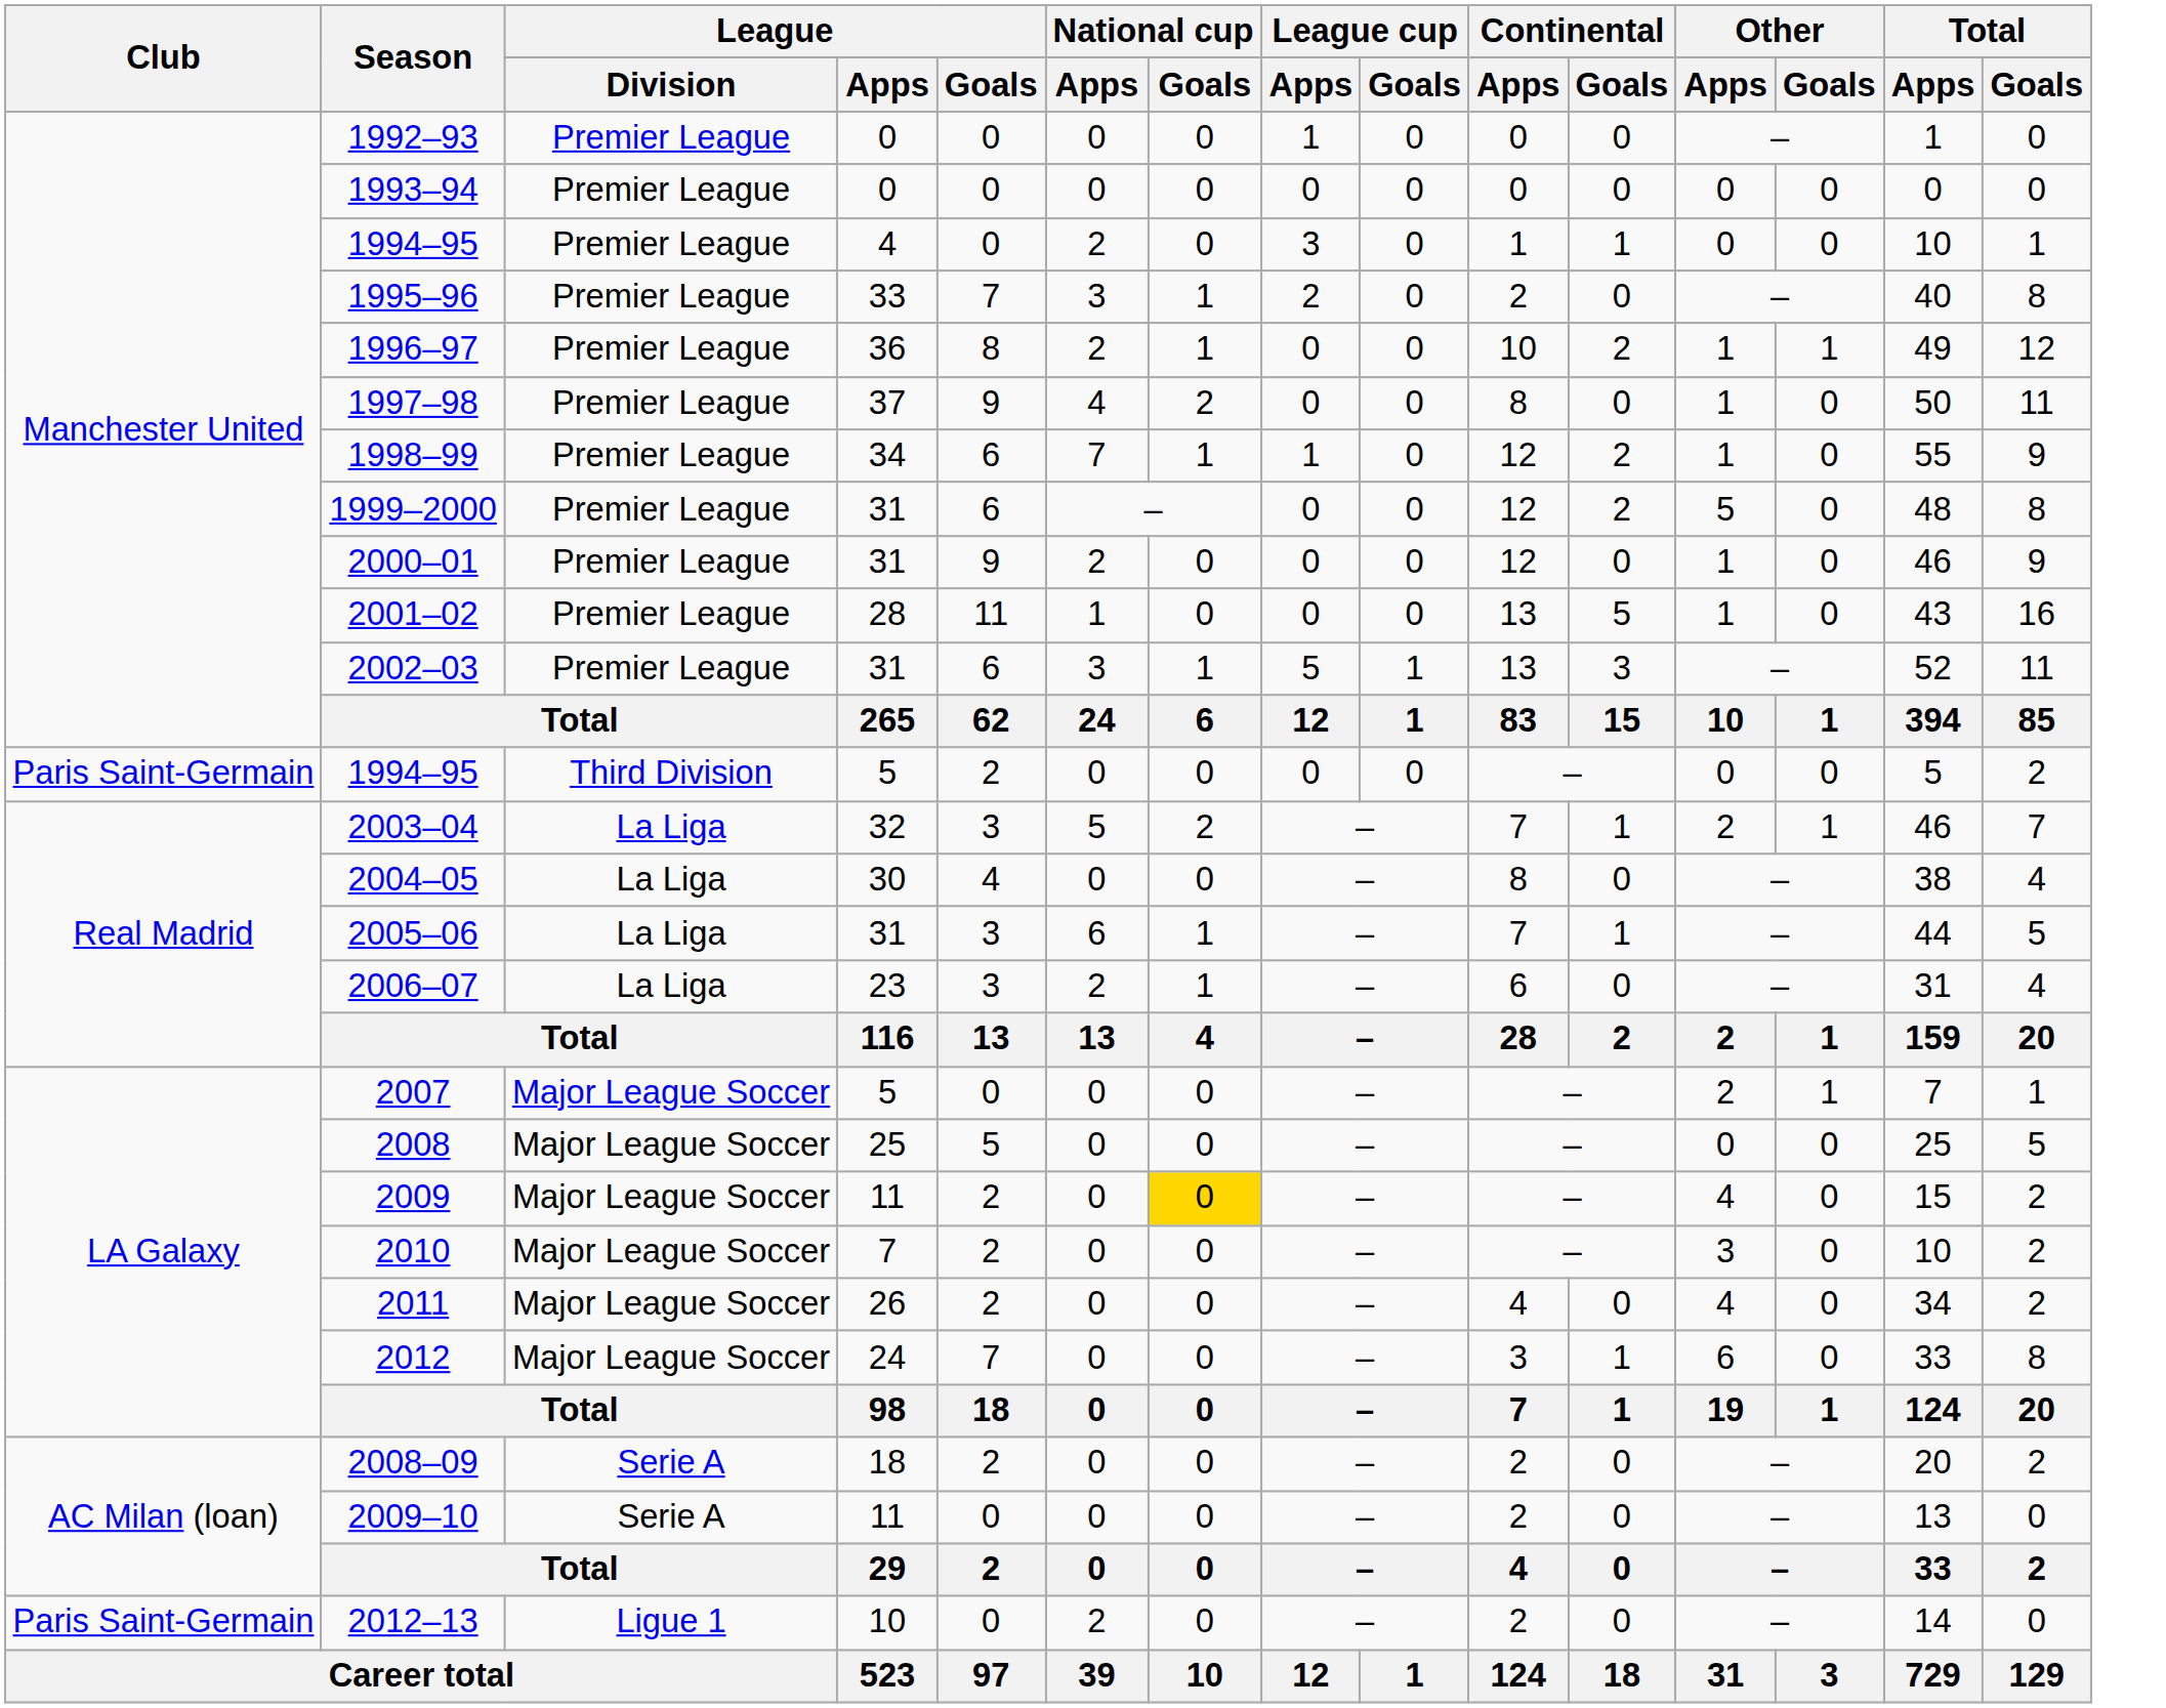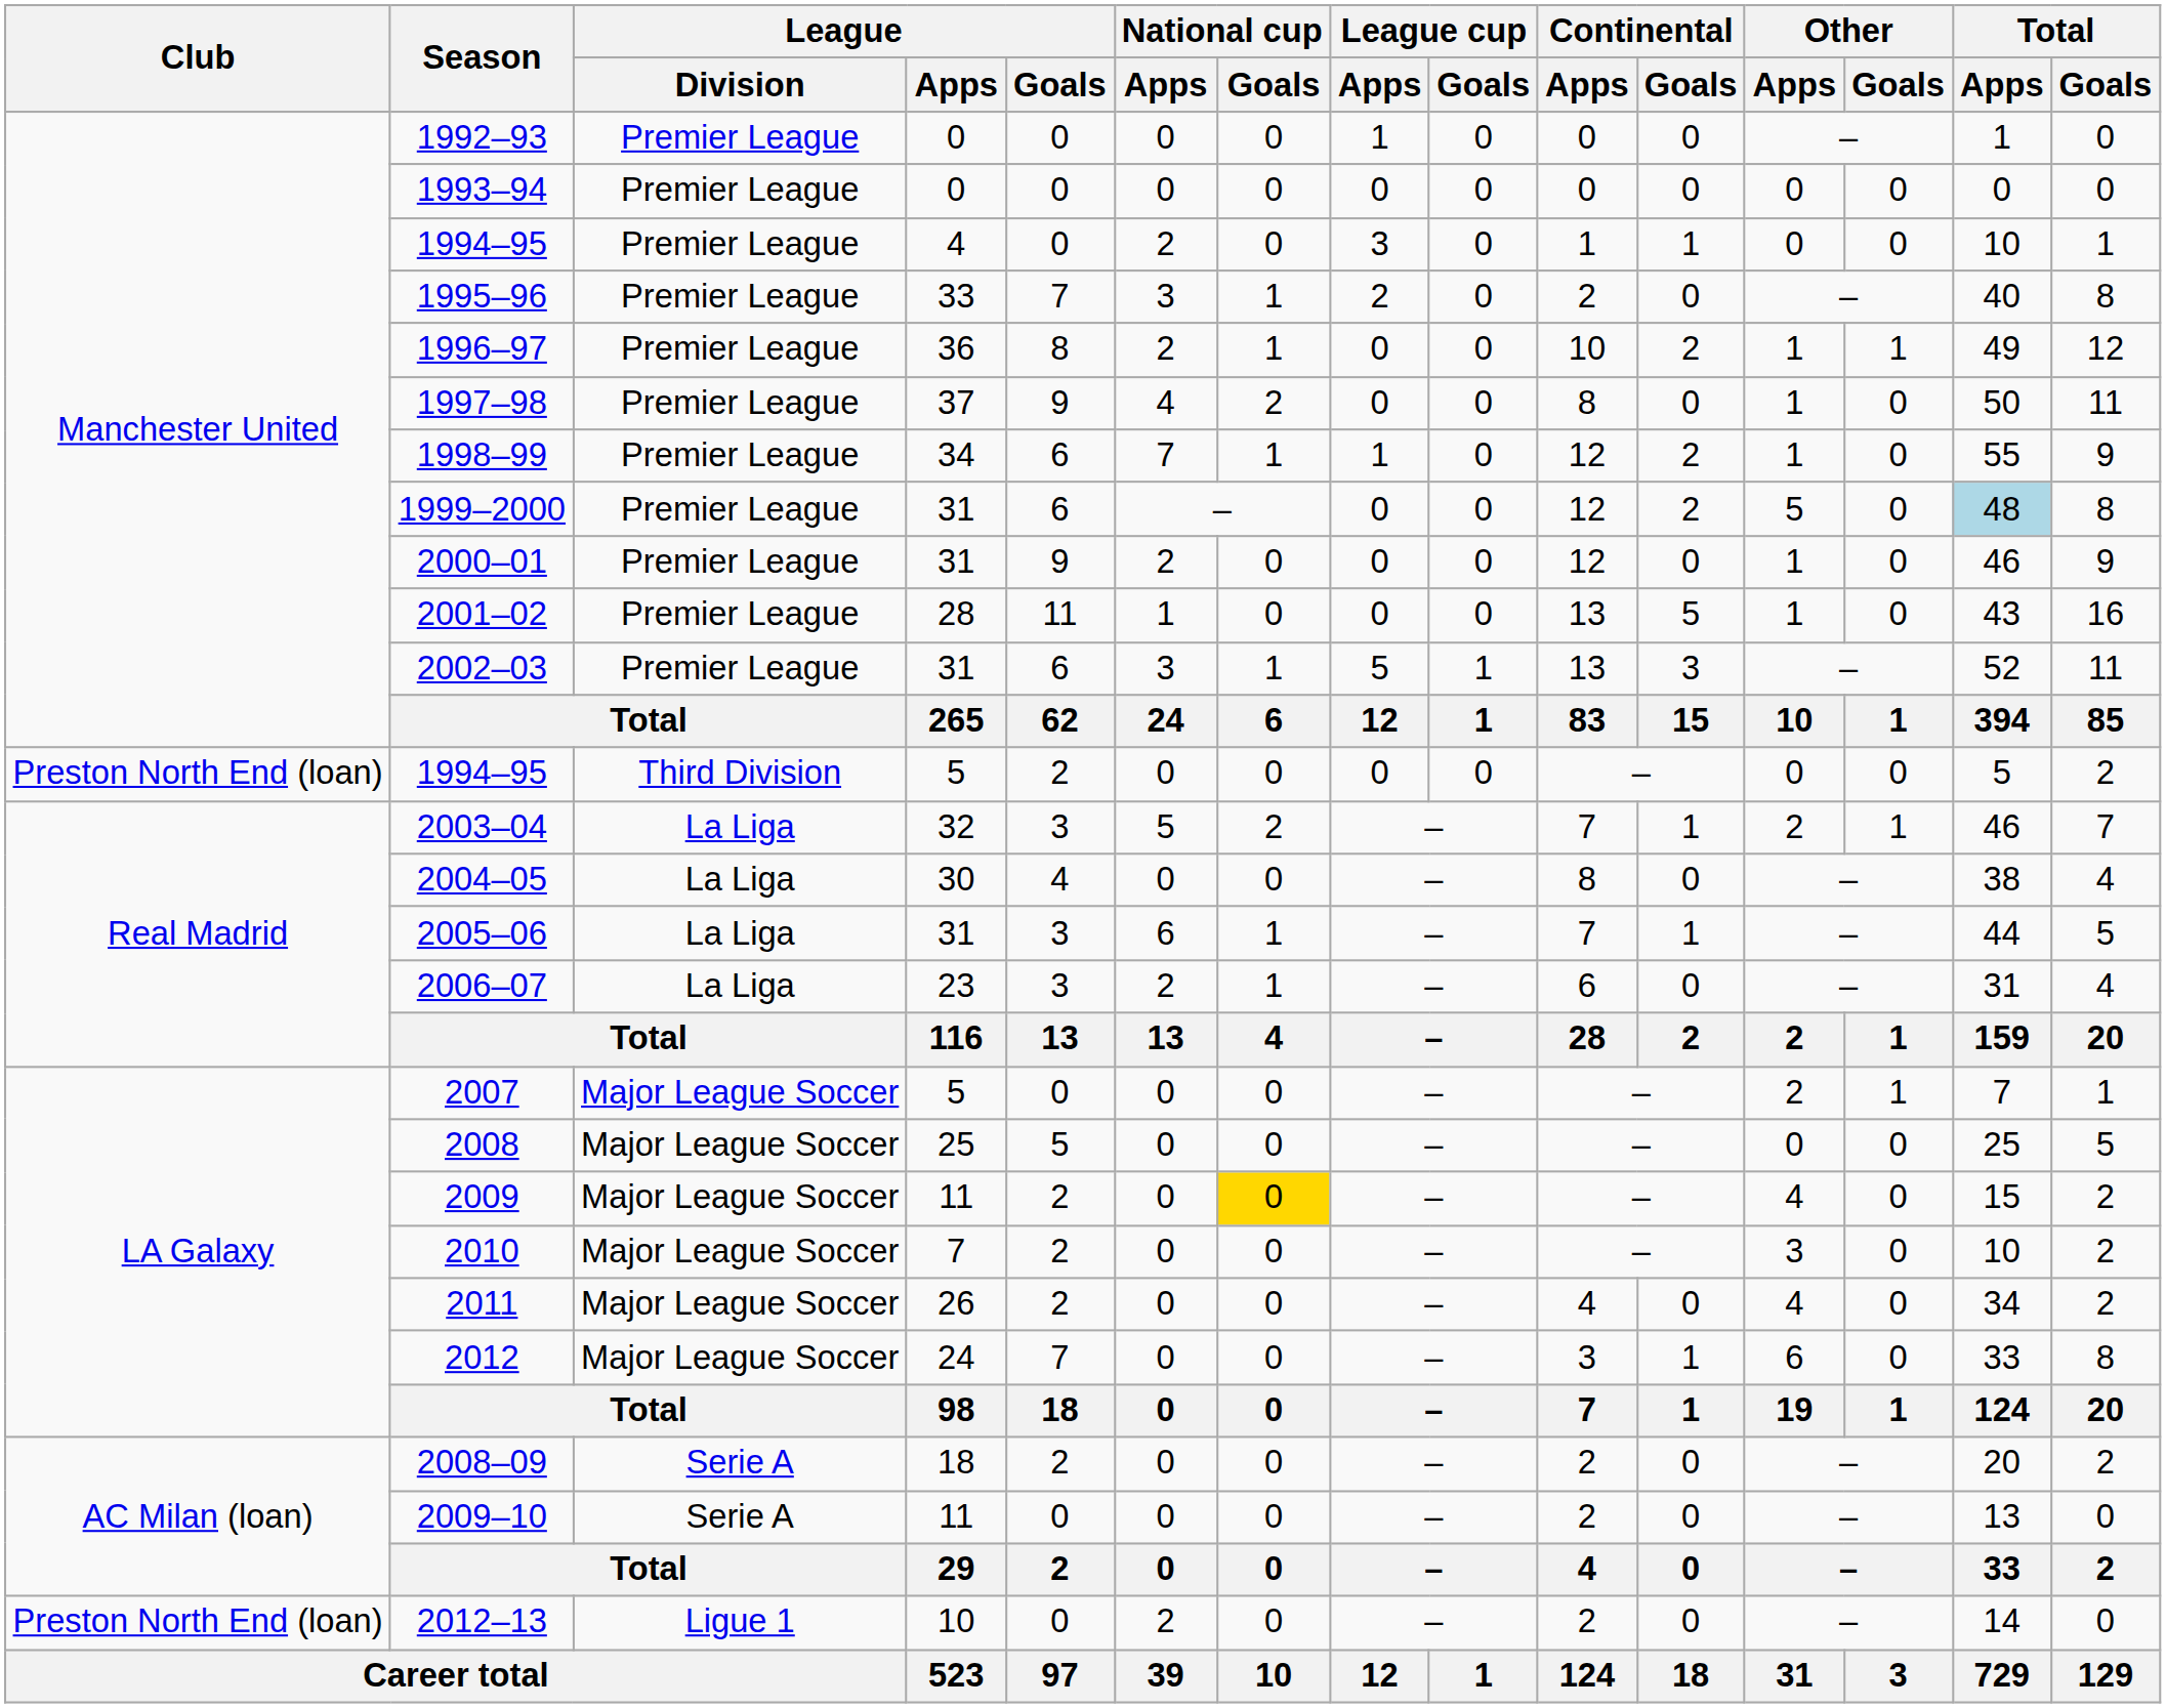1999–2000 | Total / Apps: no background -> lightblue background
1994–95 / 5 | Club: Paris Saint-Germain -> Preston North End (loan)
2012–13 | Club: Paris Saint-Germain -> Preston North End (loan)
